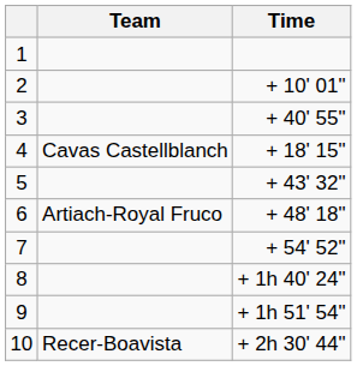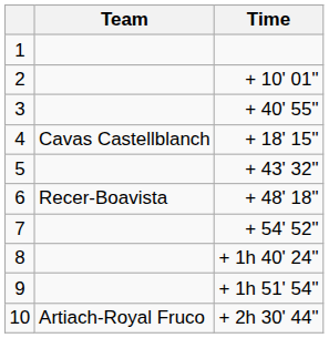6 | Team: Artiach-Royal Fruco -> Recer-Boavista
10 | Team: Recer-Boavista -> Artiach-Royal Fruco
